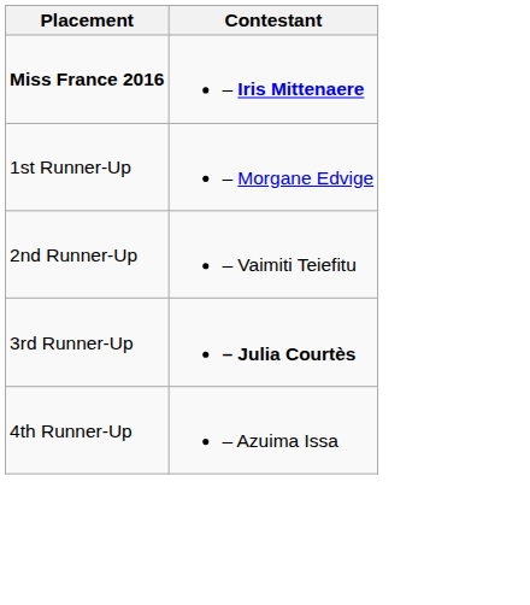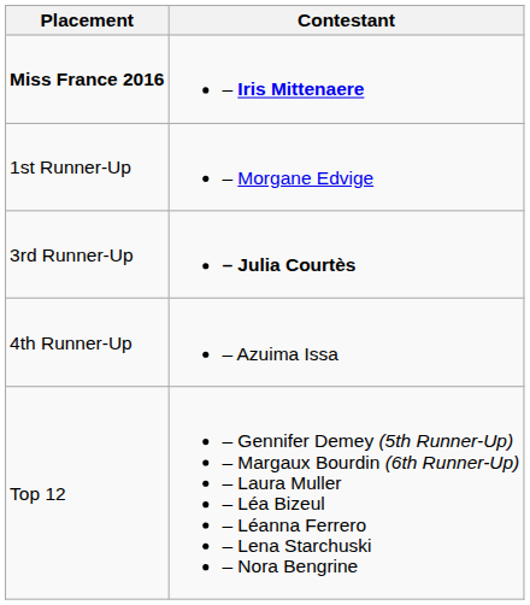- row: 2nd Runner-Up | – Vaimiti Teiefitu
+ row: Top 12 | – Gennifer Demey (5th Runner-Up) – Margaux Bourdin (6th Runner-Up) – Laura Muller – Léa Bizeul – Léanna Ferrero – Lena Starchuski – Nora Bengrine
